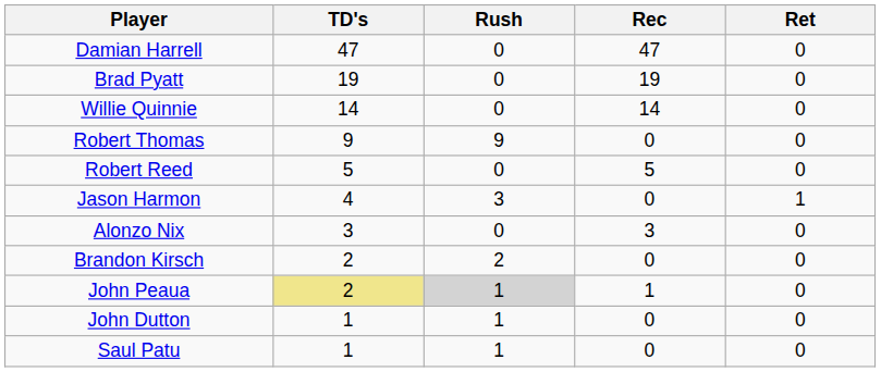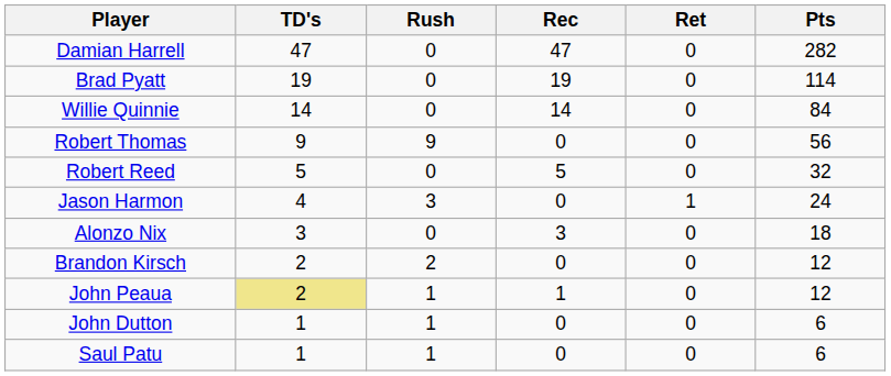+ column: Pts | 282 | 114 | 84 | 56 | 32 | 24 | 18 | 12 | 12 | 6 | 6
John Peaua | Rush: lightgrey background -> no background
